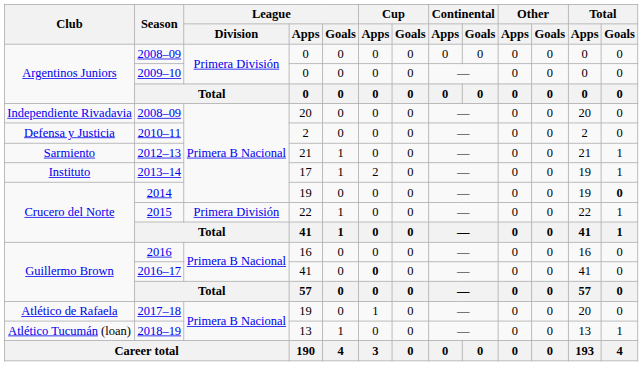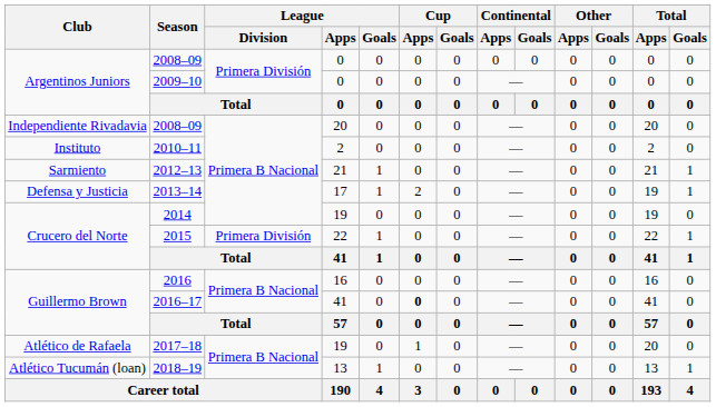2010–11 | Club: Defensa y Justicia -> Instituto
2013–14 | Club: Instituto -> Defensa y Justicia
2014 | Total / Goals: bold -> normal
